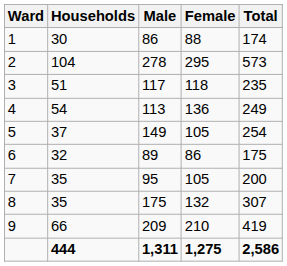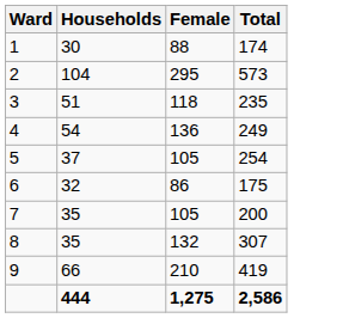- column: Male | 86 | 278 | 117 | 113 | 149 | 89 | 95 | 175 | 209 | 1,311
